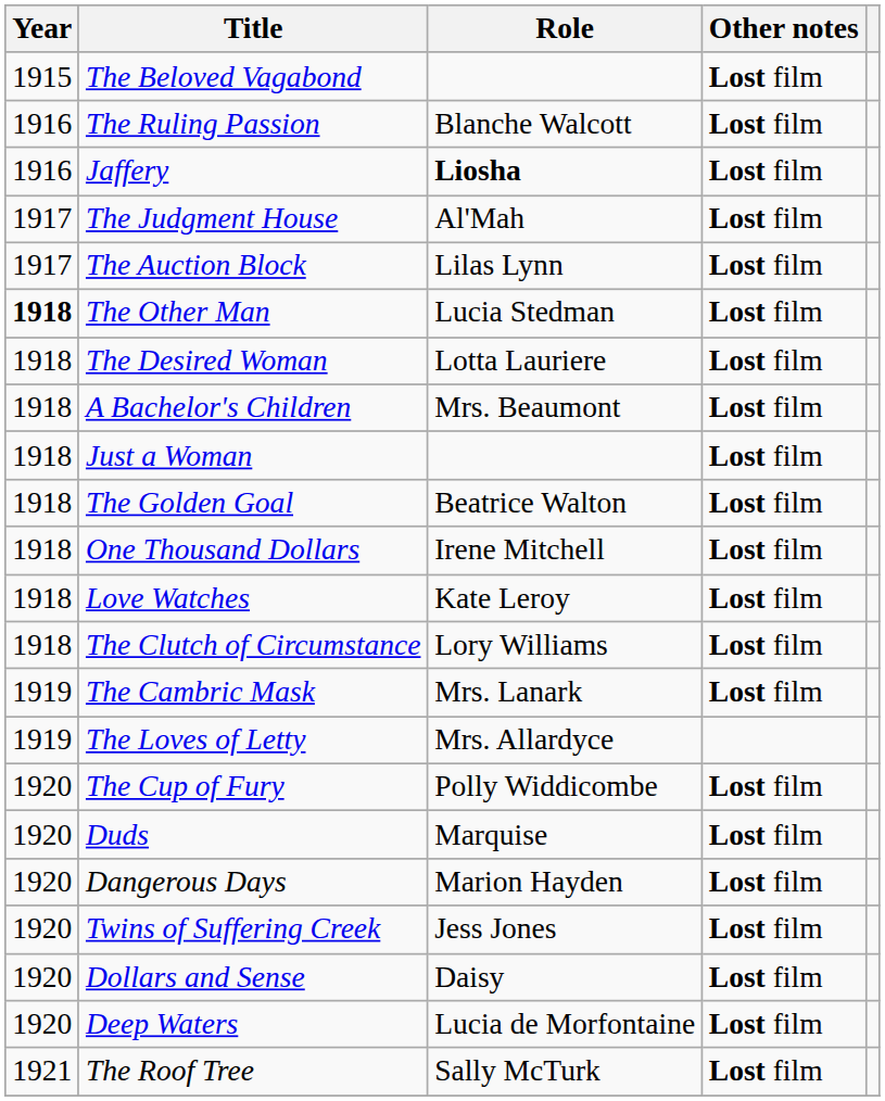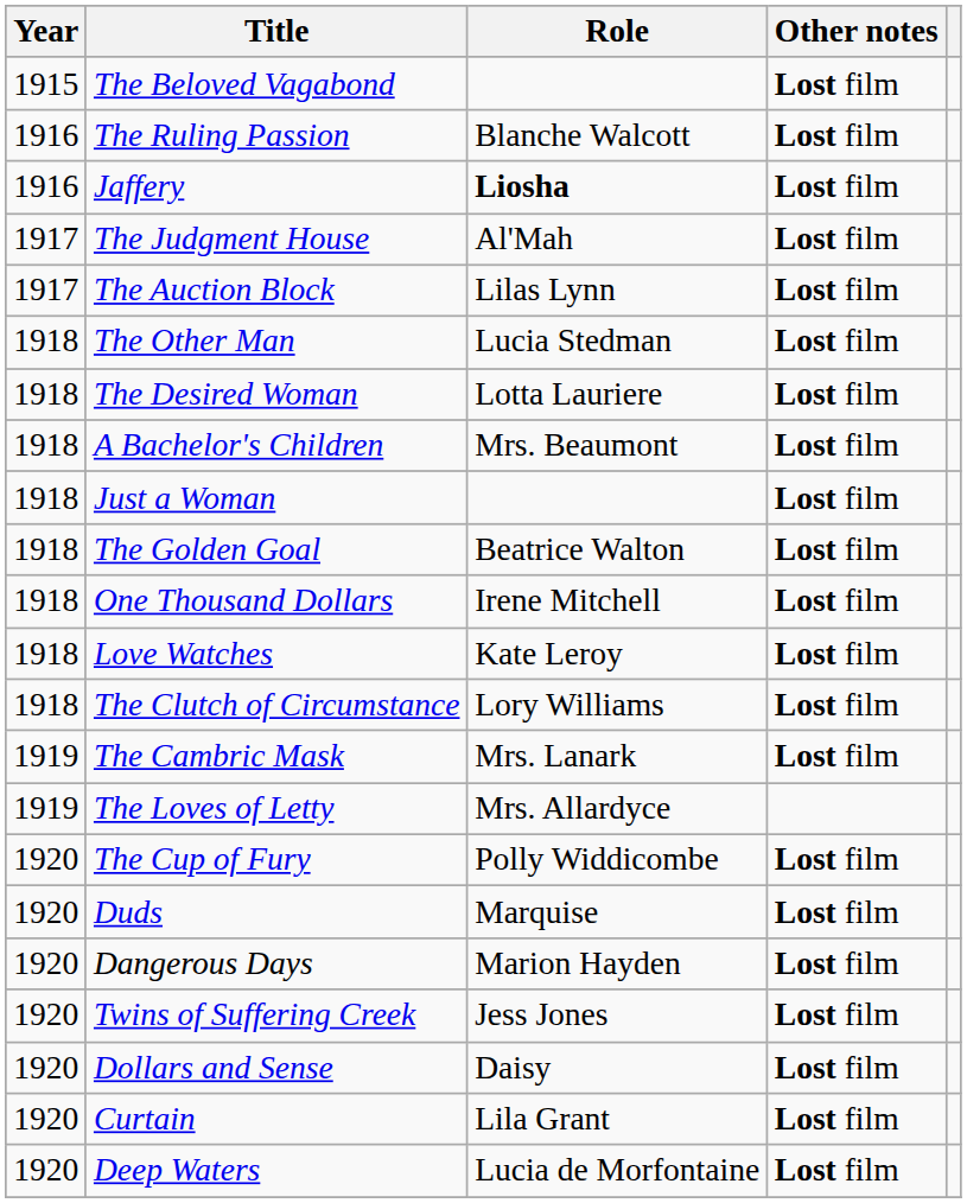The Other Man | Year: bold -> normal
+ row: 1920 | Curtain | Lila Grant | Lost film
- row: 1921 | The Roof Tree | Sally McTurk | Lost film
